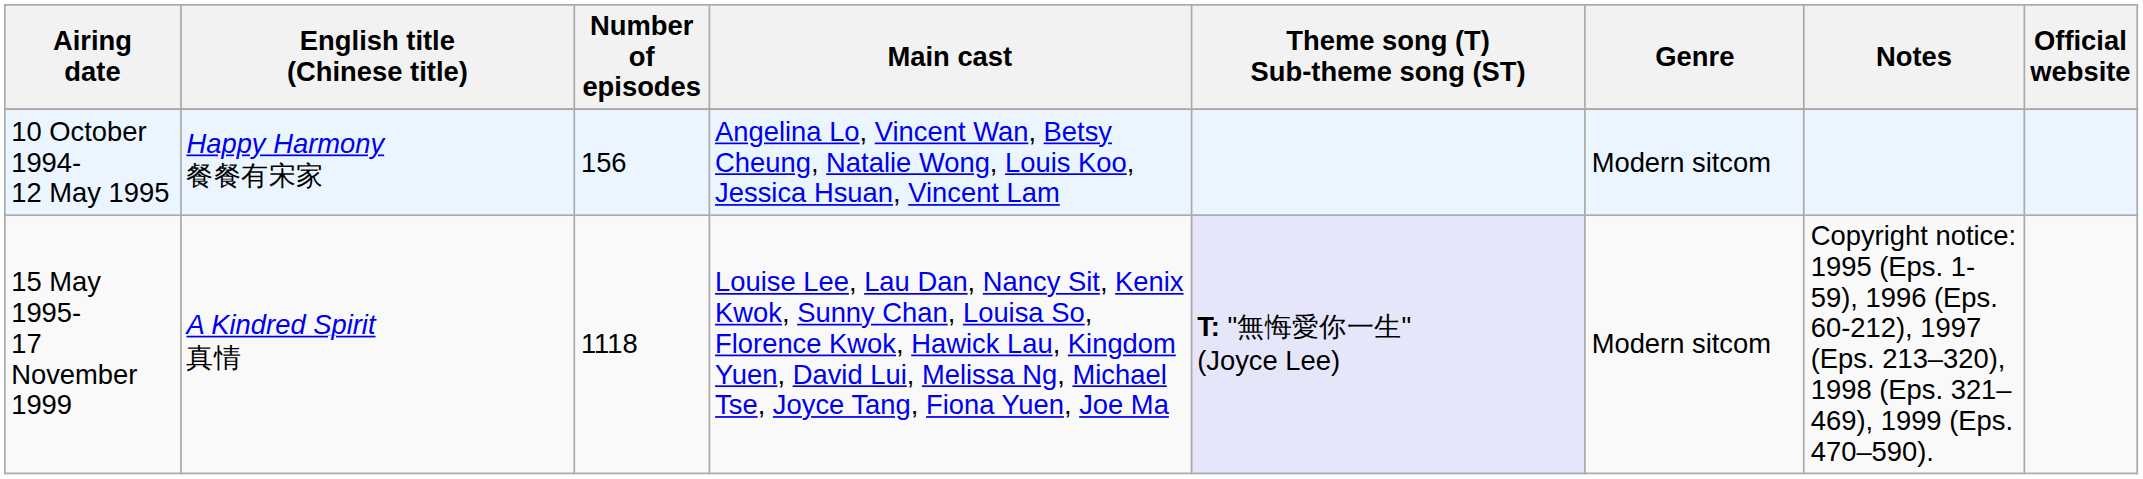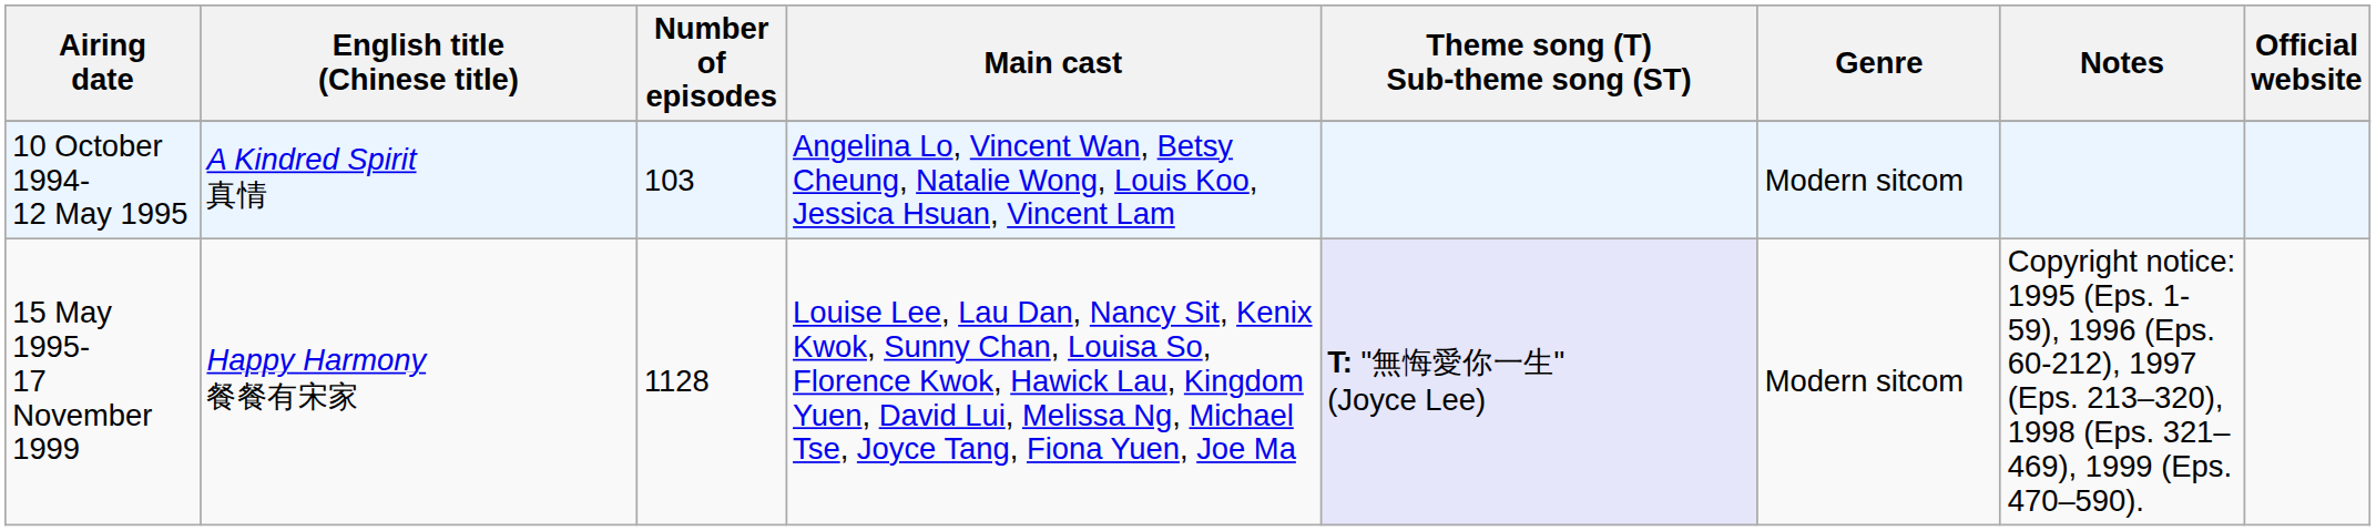10 October 1994- 12 May 1995 | English title (Chinese title): Happy Harmony 餐餐有宋家 -> A Kindred Spirit 真情
10 October 1994- 12 May 1995 | Number of episodes: 156 -> 103
15 May 1995- 17 November 1999 | English title (Chinese title): A Kindred Spirit 真情 -> Happy Harmony 餐餐有宋家
15 May 1995- 17 November 1999 | Number of episodes: 1118 -> 1128
